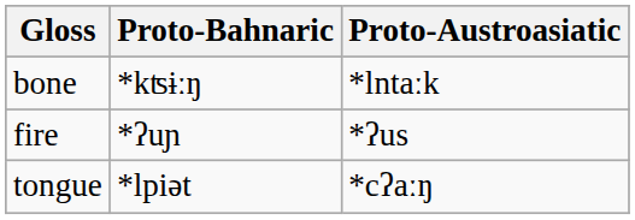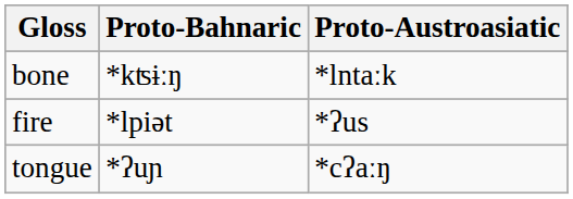fire | Proto-Bahnaric: *ʔuɲ -> *lpiət
tongue | Proto-Bahnaric: *lpiət -> *ʔuɲ
